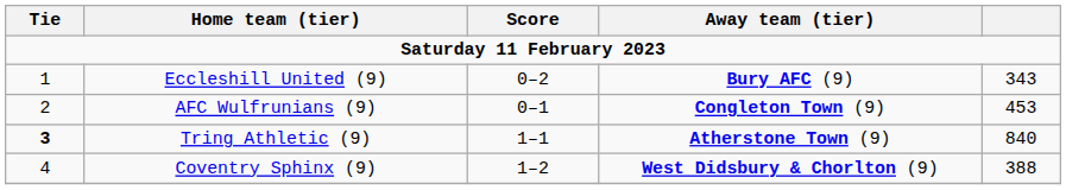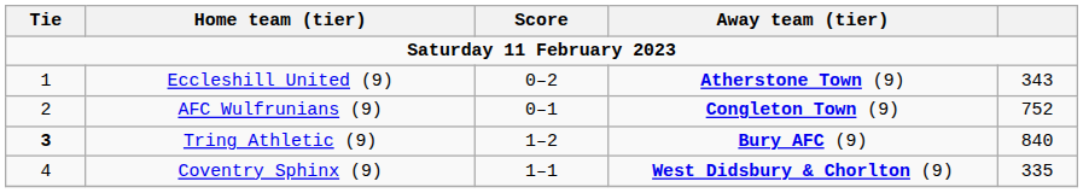Eccleshill United (9) | Away team (tier): Bury AFC (9) -> Atherstone Town (9)
AFC Wulfrunians (9) | column 5: 453 -> 752
Tring Athletic (9) | Score: 1–1 -> 1–2
Tring Athletic (9) | Away team (tier): Atherstone Town (9) -> Bury AFC (9)
Coventry Sphinx (9) | Score: 1–2 -> 1–1
Coventry Sphinx (9) | column 5: 388 -> 335
